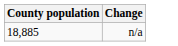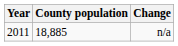+ column: Year | 2011
